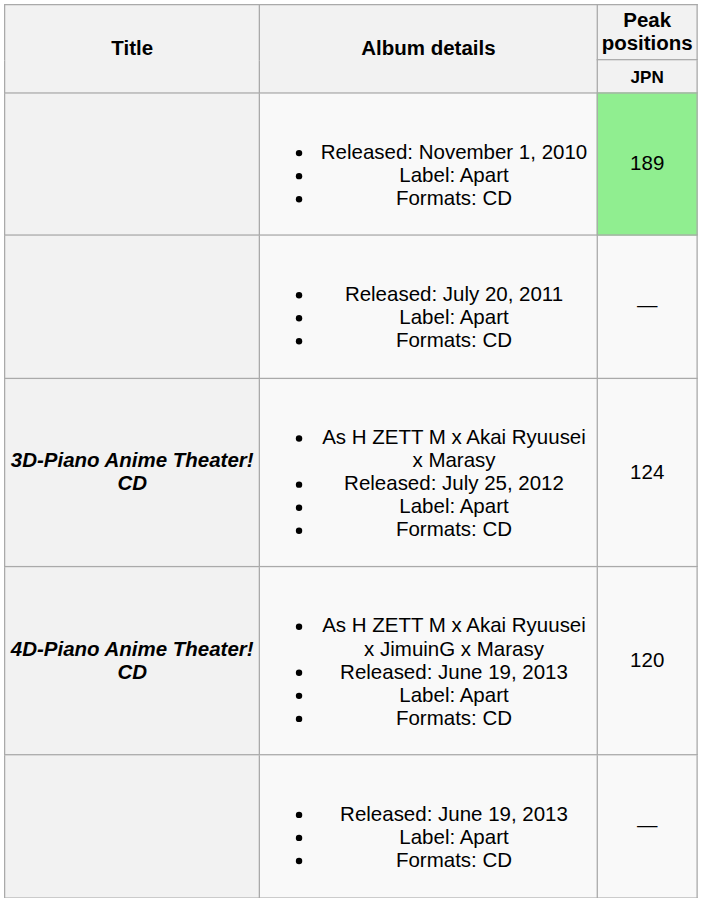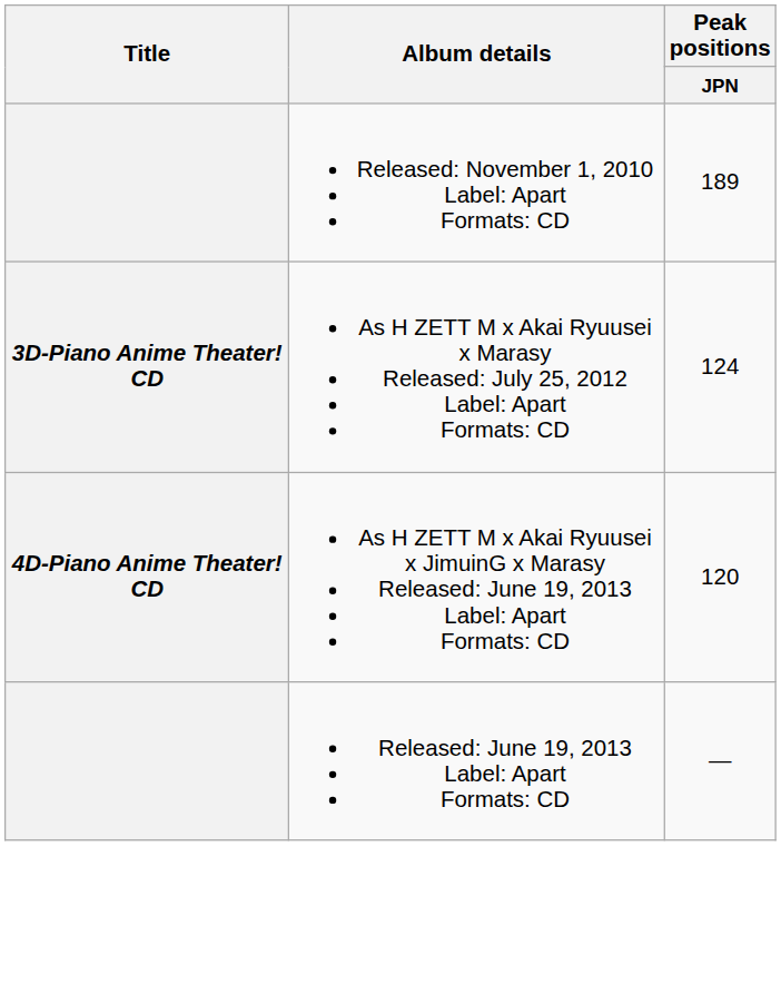Released: November 1, 2010 Label: Apart Formats: CD | Peak positions / JPN: lightgreen background -> no background
- row: Released: July 20, 2011 Label: Apart Formats: CD | —
